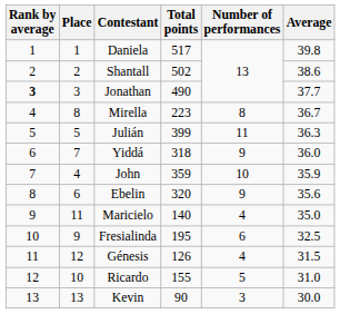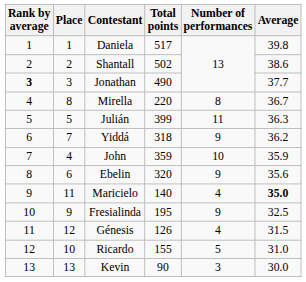Mirella | Total points: 223 -> 220
Yiddá | Average: 36.0 -> 36.2
Maricielo | Average: normal -> bold
Fresialinda | Number of performances: 6 -> 9
